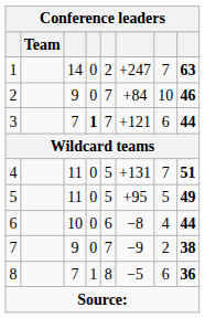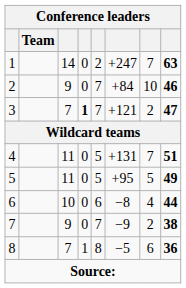3 | column 7: 6 -> 2
3 | column 8: 44 -> 47
